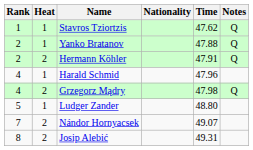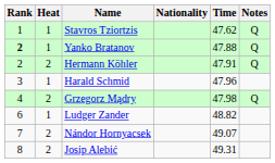Yanko Bratanov | Rank: normal -> bold
Harald Schmid | Rank: 4 -> 3
Ludger Zander | Rank: 5 -> 6
Ludger Zander | Time: 48.80 -> 48.82
